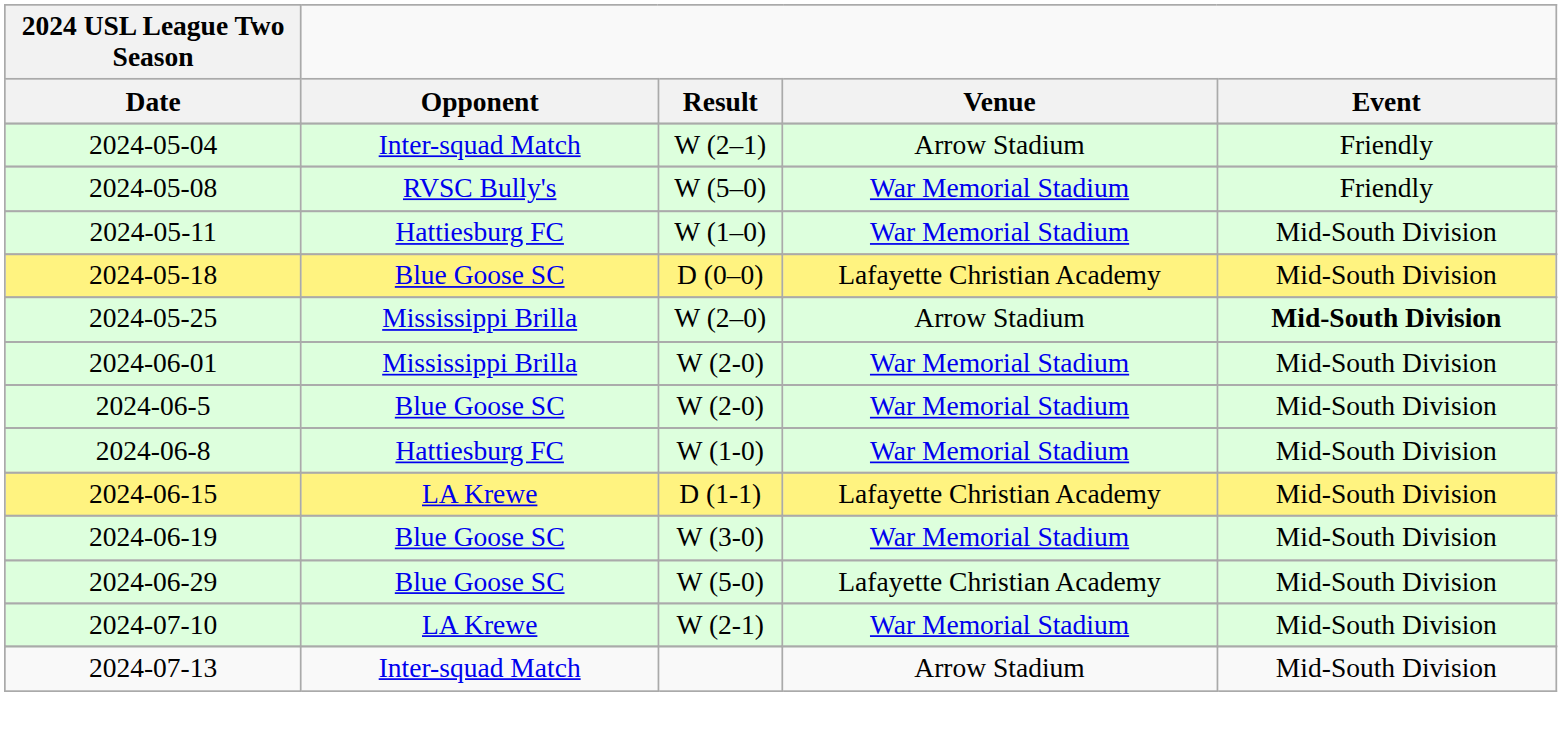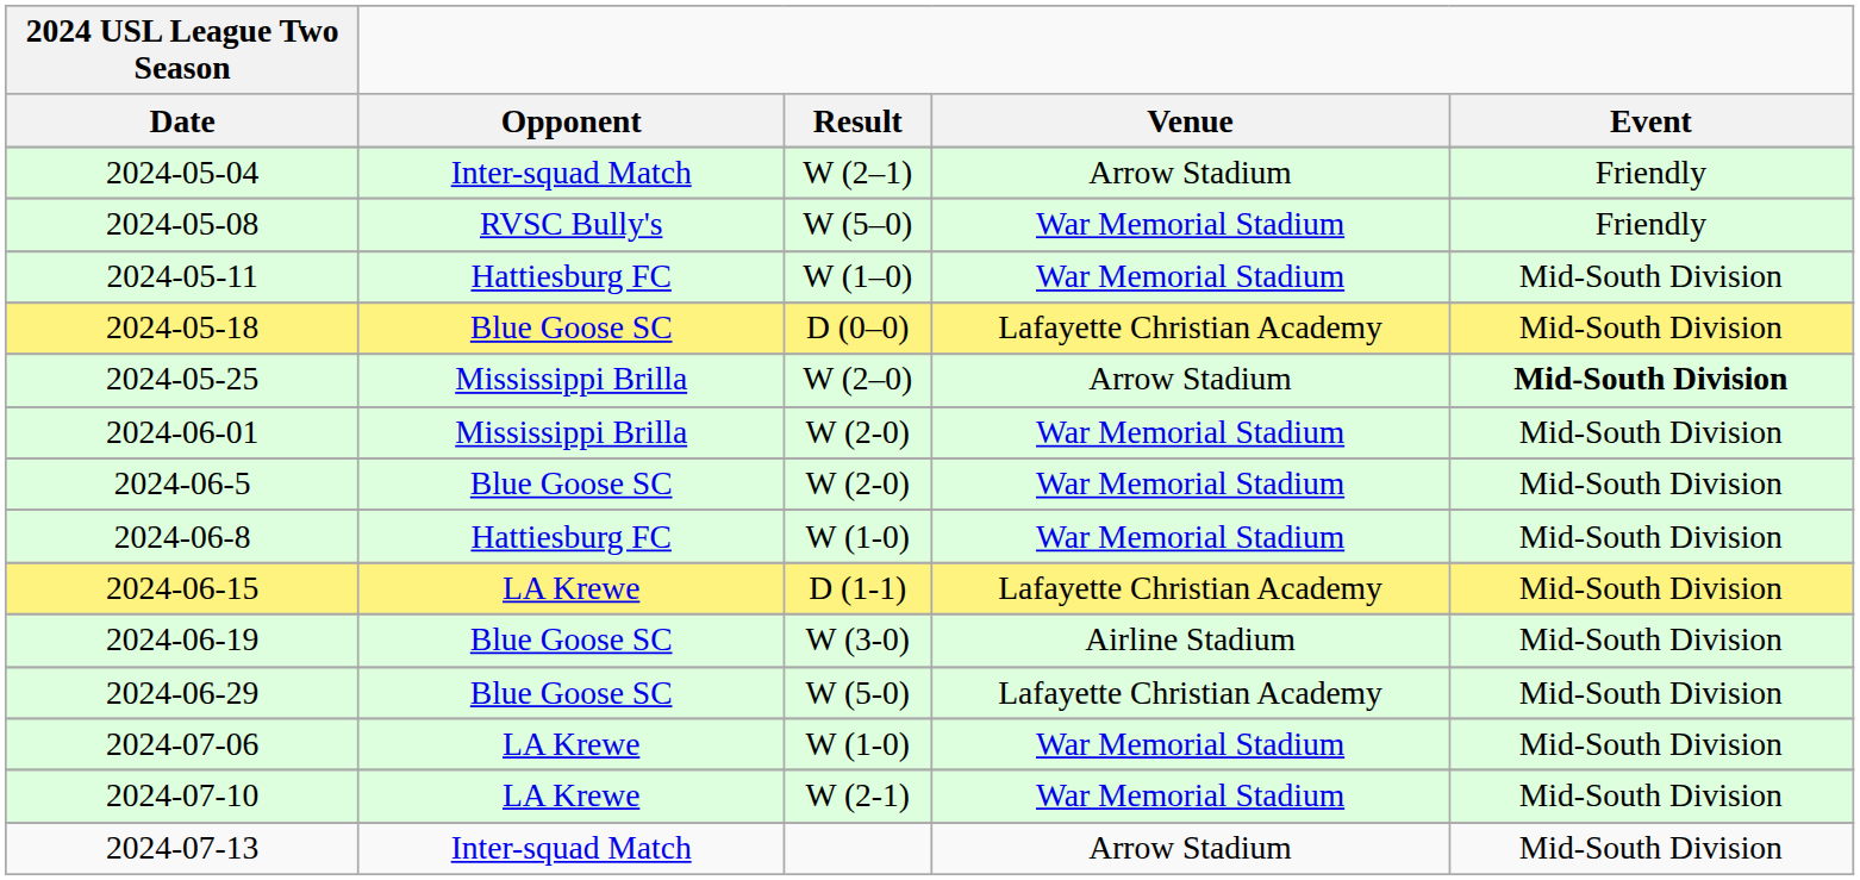2024-06-19 | Venue: War Memorial Stadium -> Airline Stadium
+ row: 2024-07-06 | LA Krewe | W (1-0) | War Memorial Stadium | Mid-South Division
